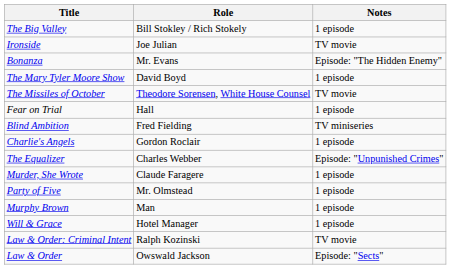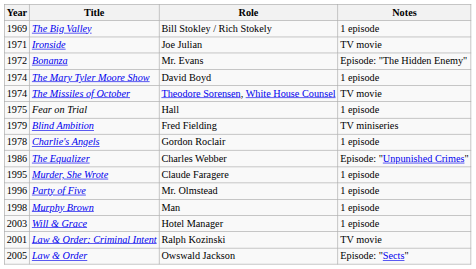+ column: Year | 1969 | 1971 | 1972 | 1974 | 1974 | 1975 | 1979 | 1978 | 1986 | 1995 | 1996 | 1998 | 2003 | 2001 | 2005
